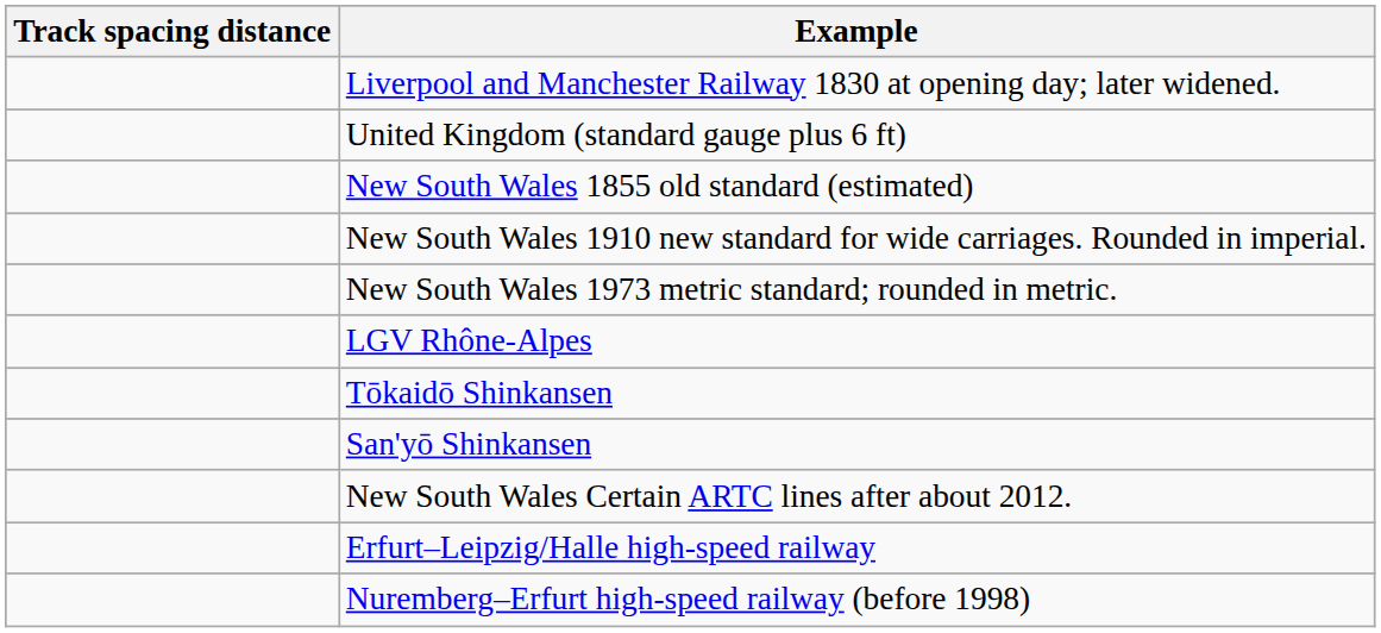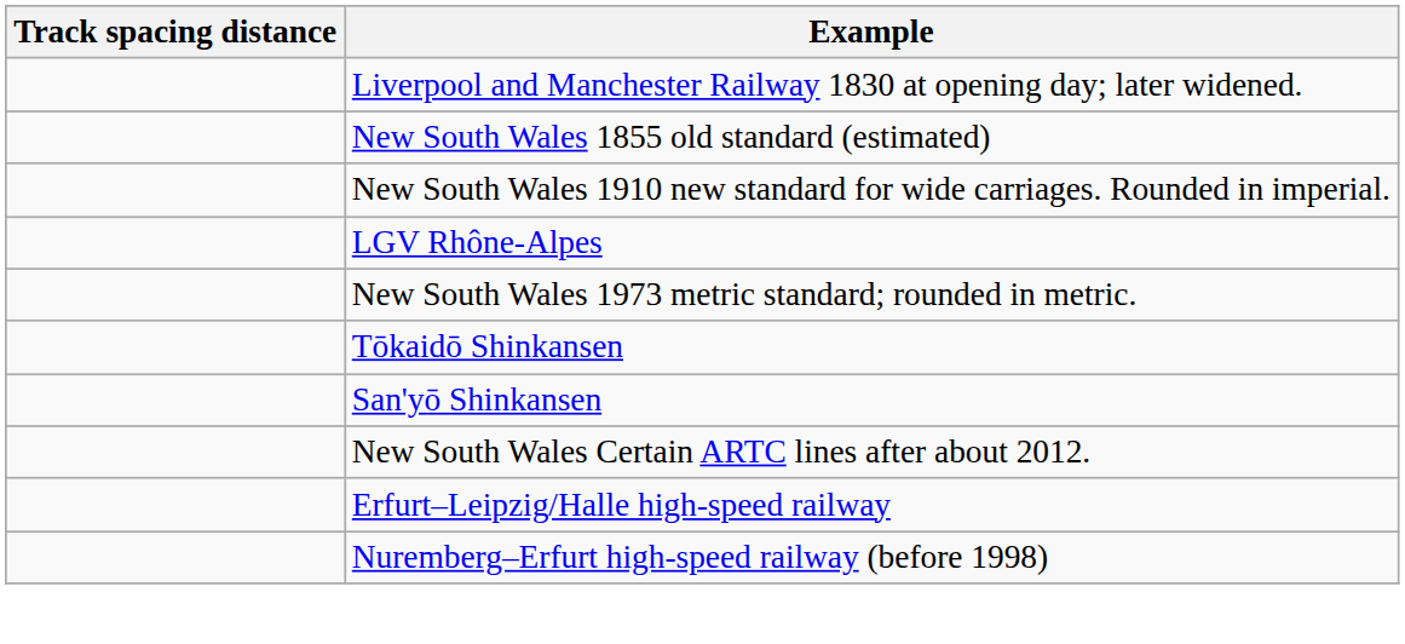- row: United Kingdom (standard gauge plus 6 ft)
rows swapped: New South Wales 1973 metric standard; rounded in metric. <-> LGV Rhône-Alpes
